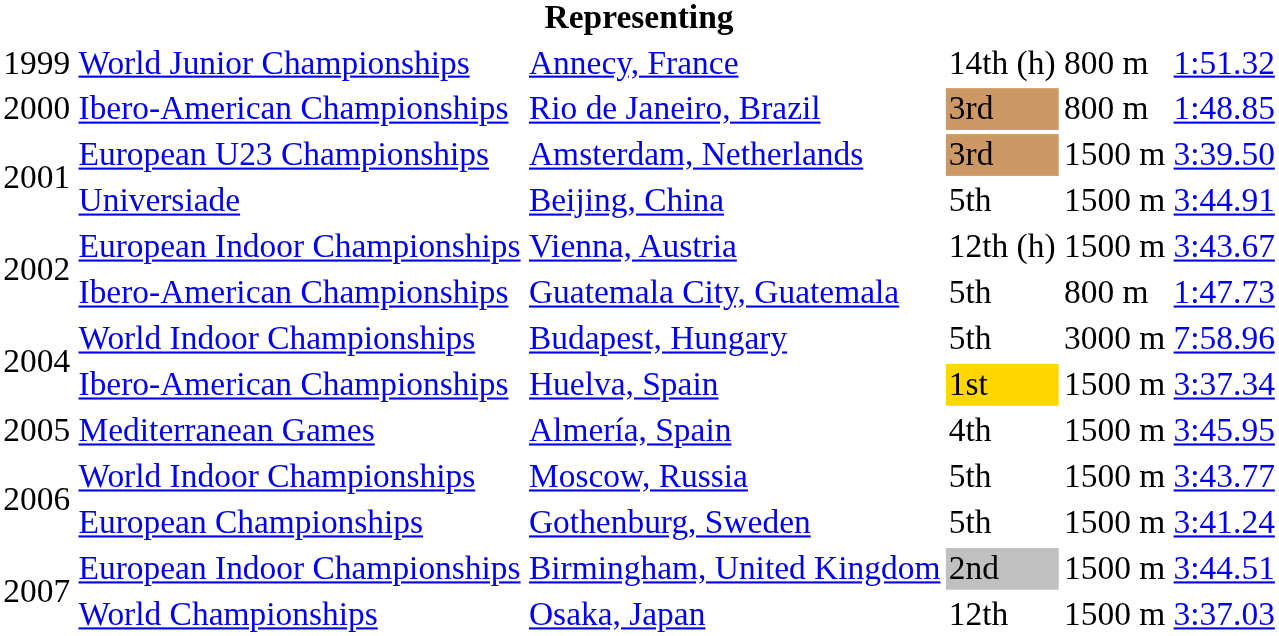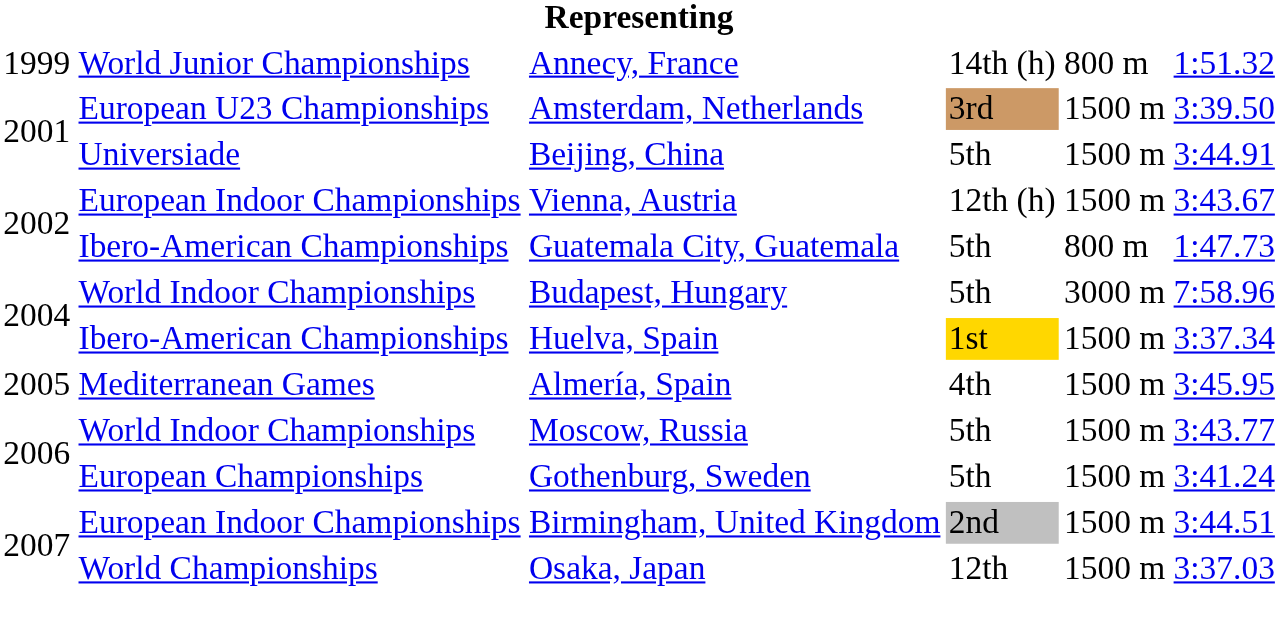- row: 2000 | Ibero-American Championships | Rio de Janeiro, Brazil | 3rd | 800 m | 1:48.85
